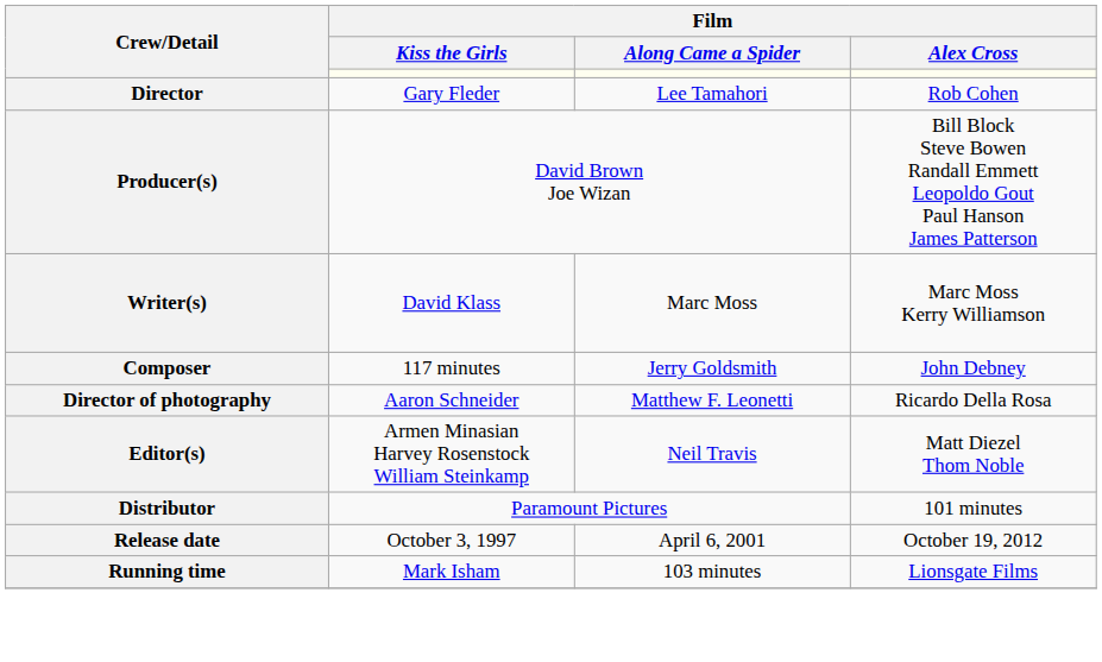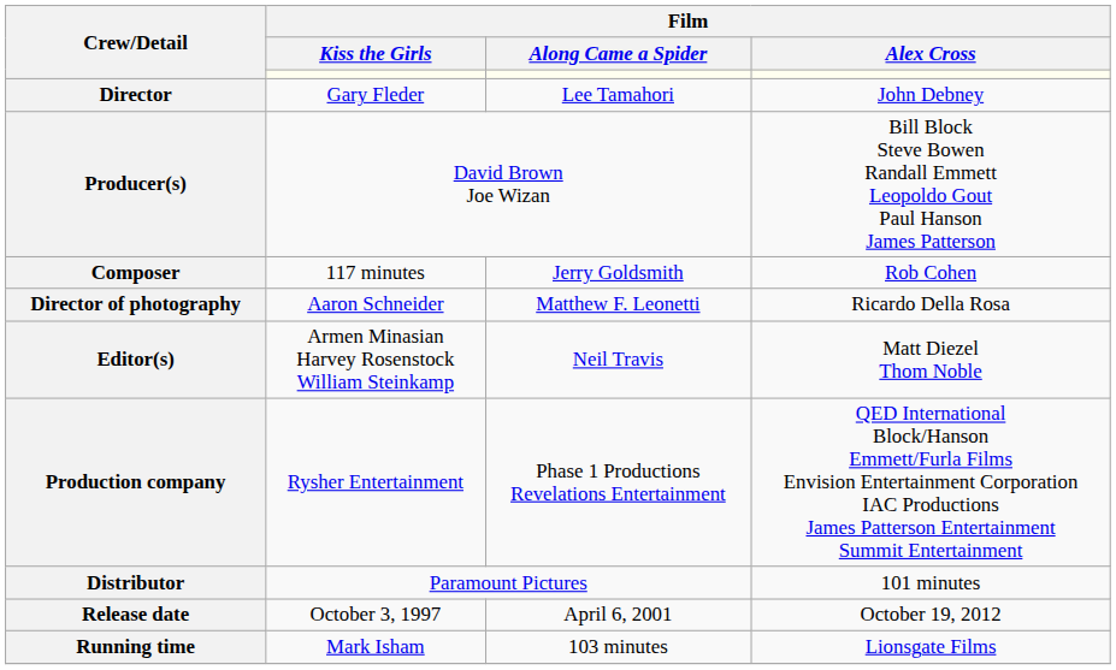Director | Film / Alex Cross: Rob Cohen -> John Debney
- row: Writer(s) | David Klass | Marc Moss | Marc Moss Kerry Williamson
Composer | Film / Alex Cross: John Debney -> Rob Cohen
+ row: Production company | Rysher Entertainment | Phase 1 Productions Revelations Entertainment | QED International Block/Hanson Emmett/Furla Films Envision Entertainment Corporation IAC Productions James Patterson Entertainment Summit Entertainment
